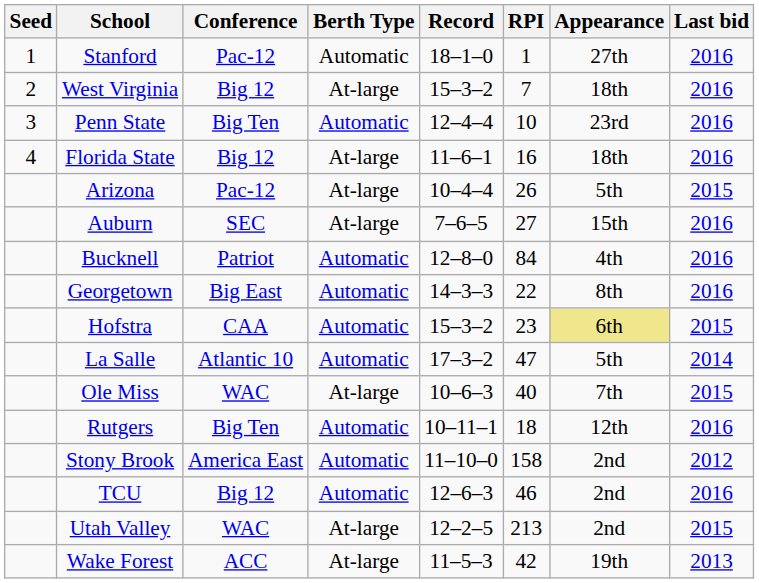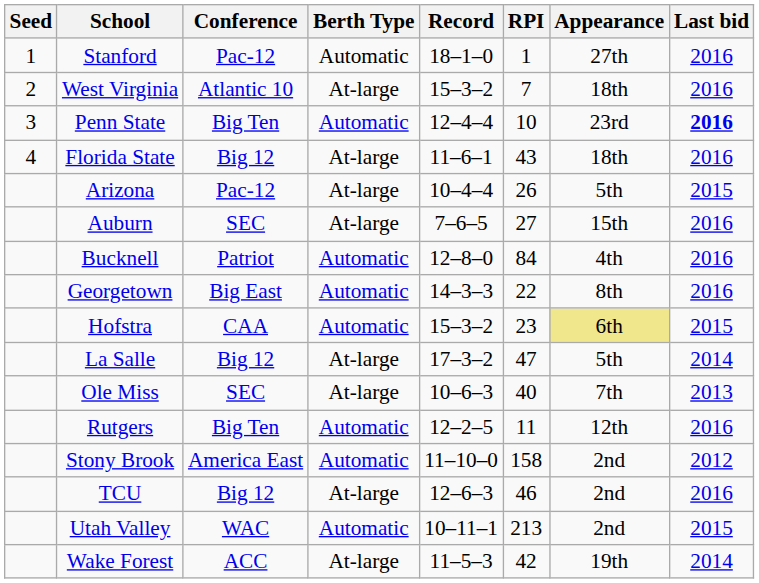West Virginia | Conference: Big 12 -> Atlantic 10
Penn State | Last bid: normal -> bold
Florida State | RPI: 16 -> 43
La Salle | Conference: Atlantic 10 -> Big 12
La Salle | Berth Type: Automatic -> At-large
Ole Miss | Conference: WAC -> SEC
Ole Miss | Last bid: 2015 -> 2013
Rutgers | Record: 10–11–1 -> 12–2–5
Rutgers | RPI: 18 -> 11
TCU | Berth Type: Automatic -> At-large
Utah Valley | Berth Type: At-large -> Automatic
Utah Valley | Record: 12–2–5 -> 10–11–1
Wake Forest | Last bid: 2013 -> 2014
